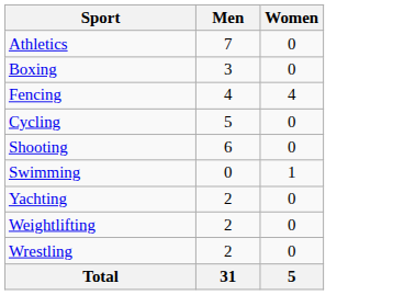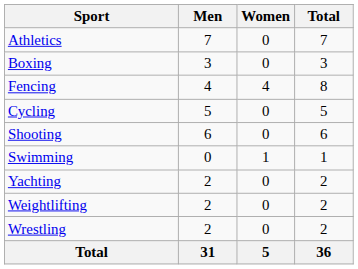+ column: Total | 7 | 3 | 8 | 5 | 6 | 1 | 2 | 2 | 2 | 36
